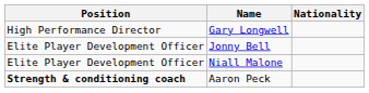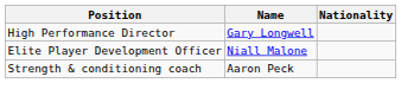- row: Elite Player Development Officer | Jonny Bell
Aaron Peck | Position: bold -> normal
